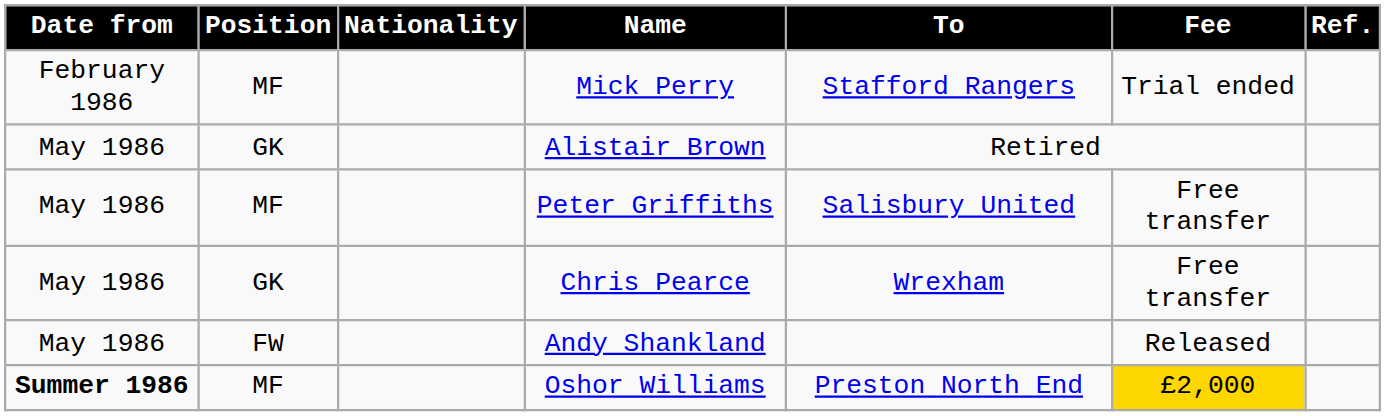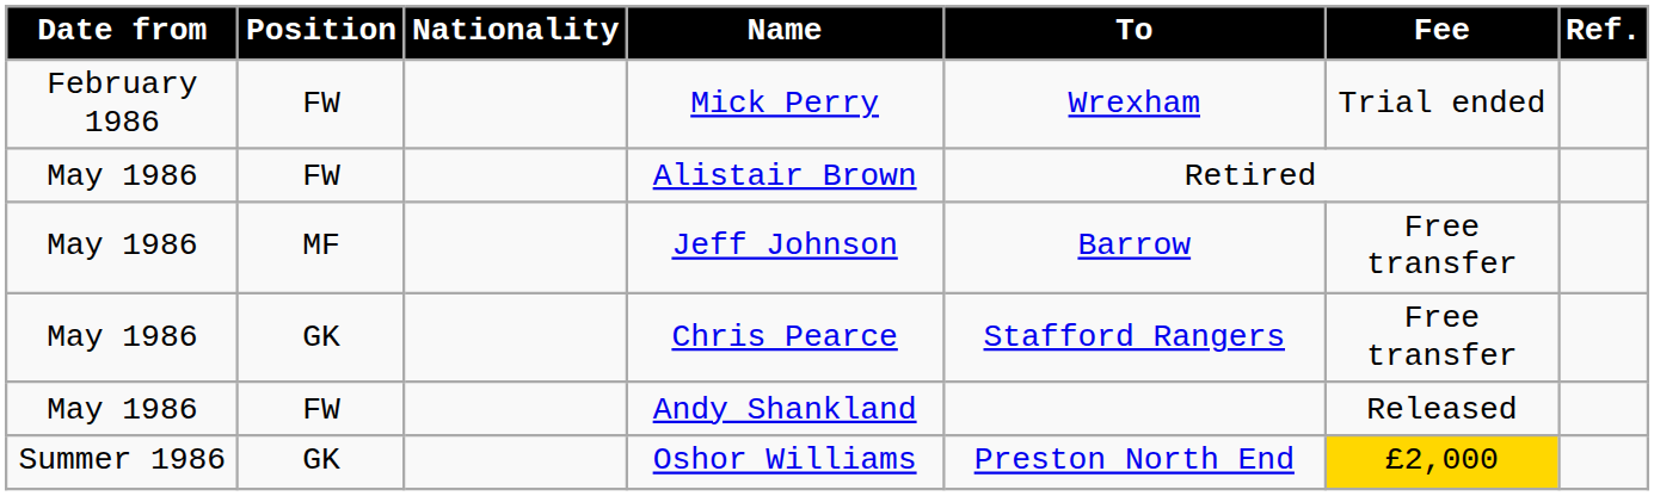Mick Perry | Position: MF -> FW
Mick Perry | To: Stafford Rangers -> Wrexham
Alistair Brown | Position: GK -> FW
- row: May 1986 | MF | Peter Griffiths | Salisbury United | Free transfer
+ row: May 1986 | MF | Jeff Johnson | Barrow | Free transfer
Chris Pearce | To: Wrexham -> Stafford Rangers
Oshor Williams | Date from: bold -> normal
Oshor Williams | Position: MF -> GK
